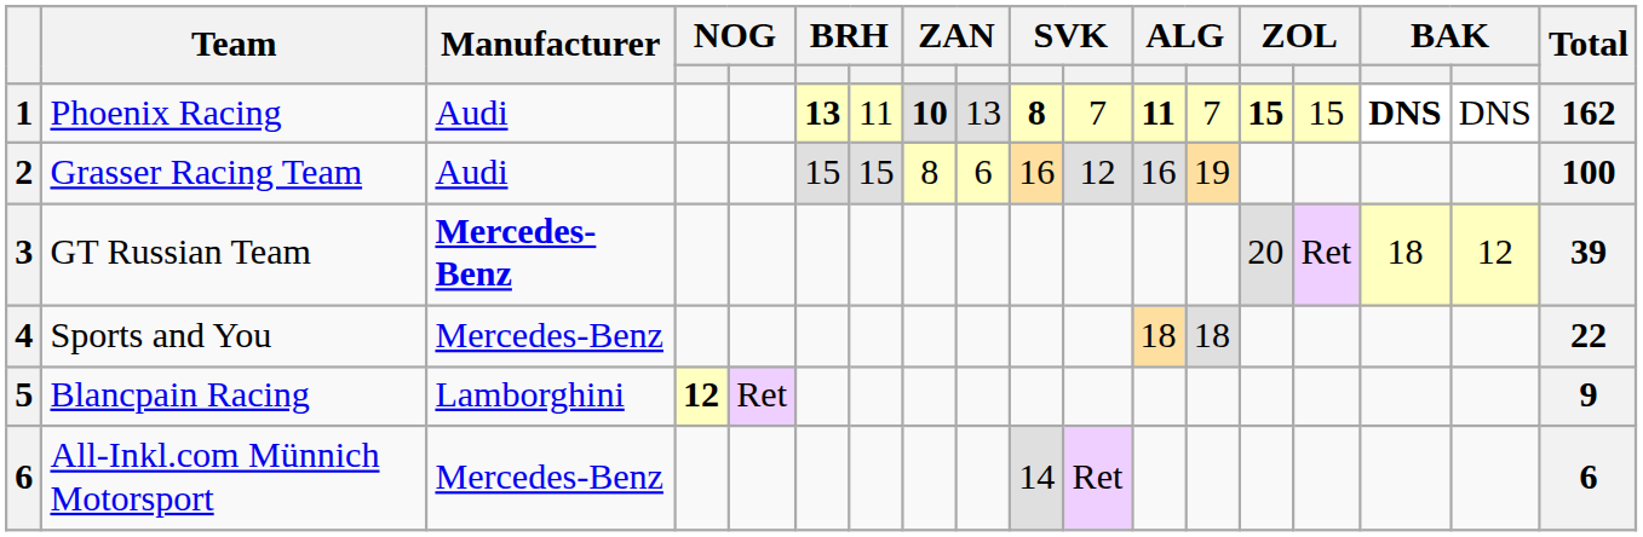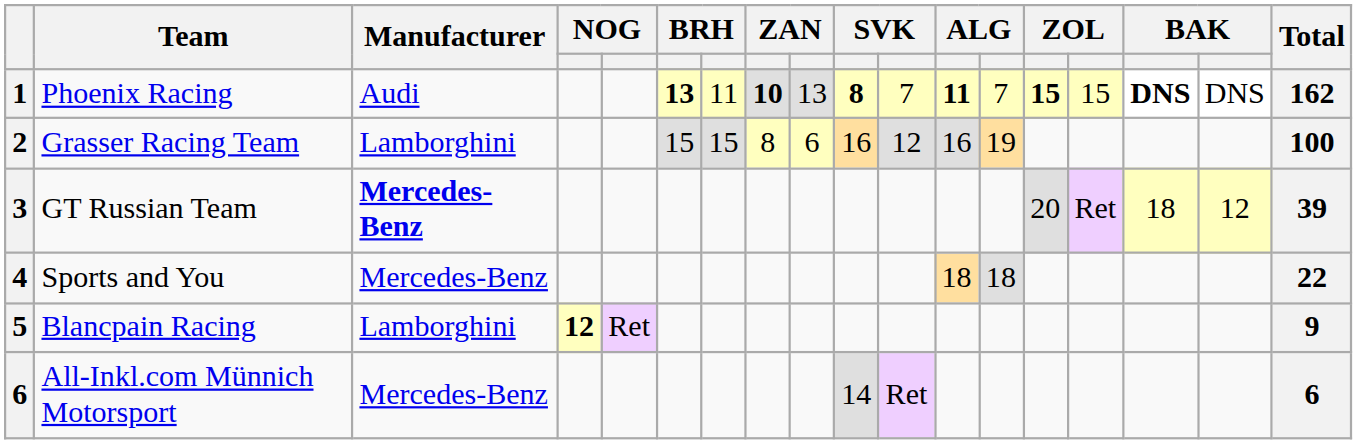Grasser Racing Team | Manufacturer: Audi -> Lamborghini
